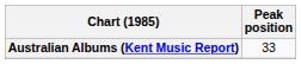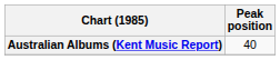Australian Albums (Kent Music Report) | Peak position: 33 -> 40
